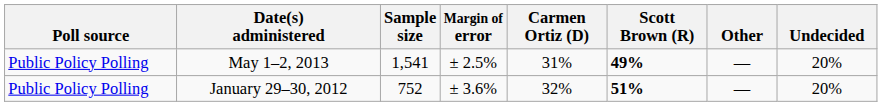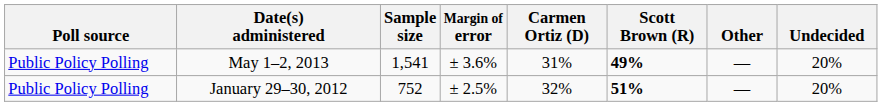May 1–2, 2013 | Margin of error: ± 2.5% -> ± 3.6%
January 29–30, 2012 | Margin of error: ± 3.6% -> ± 2.5%
